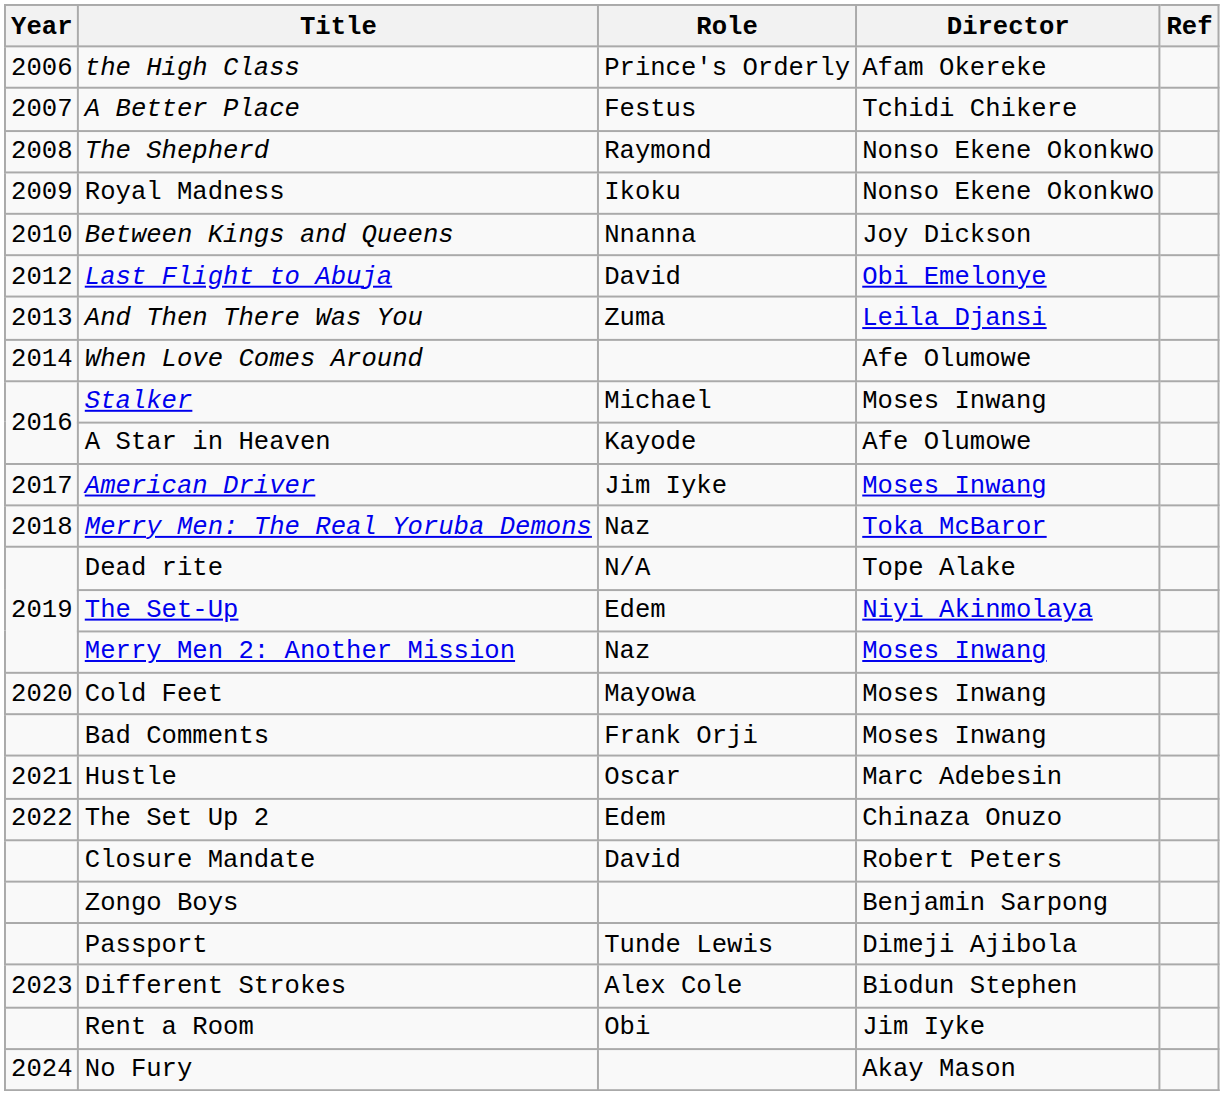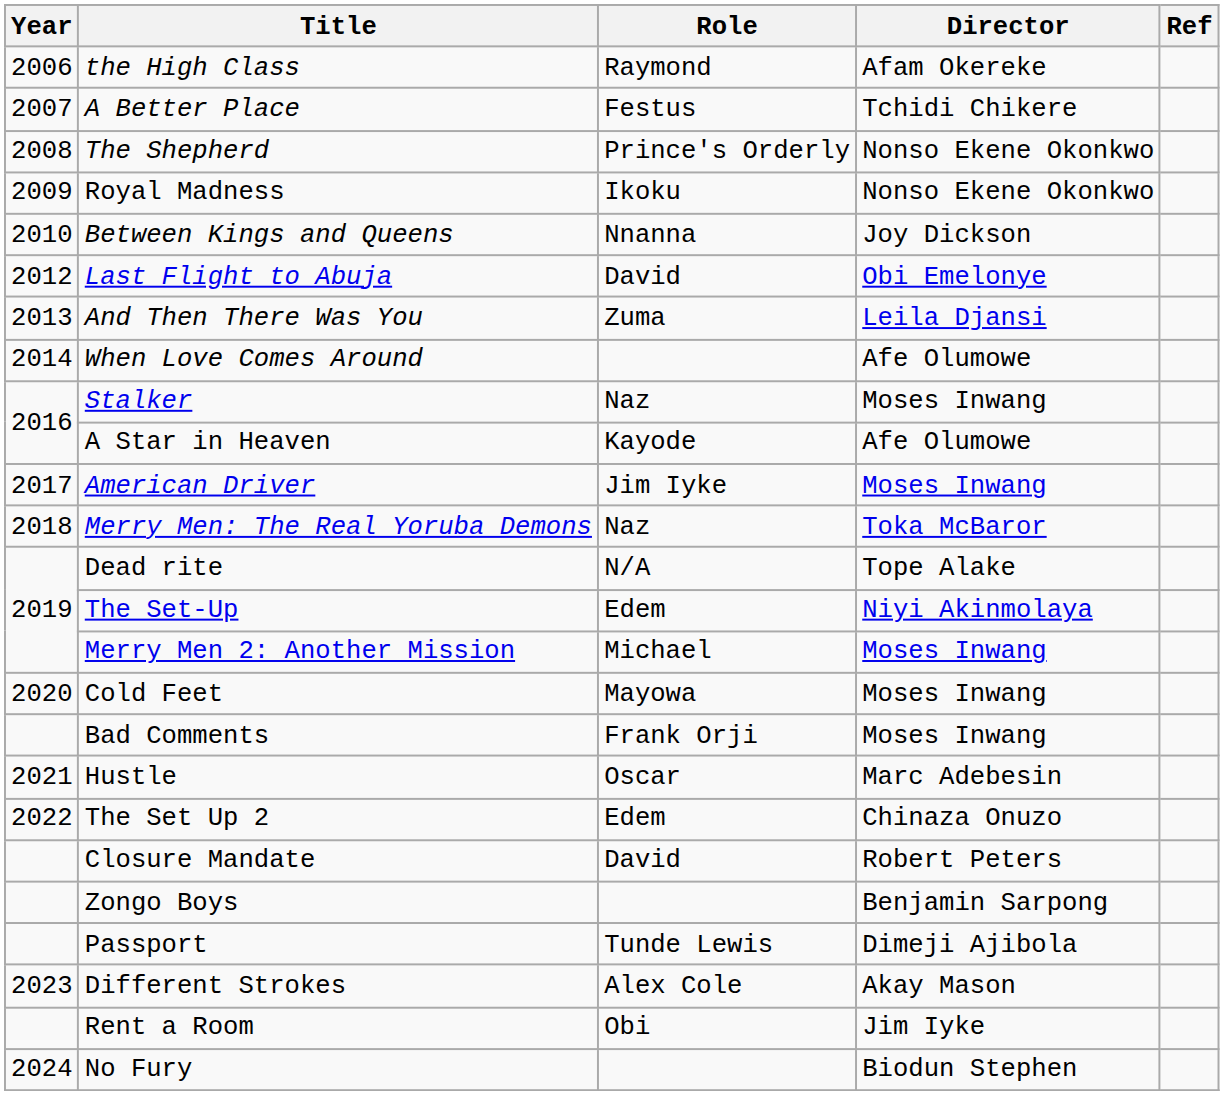the High Class | Role: Prince's Orderly -> Raymond
The Shepherd | Role: Raymond -> Prince's Orderly
Stalker | Role: Michael -> Naz
Merry Men 2: Another Mission | Role: Naz -> Michael
Different Strokes | Director: Biodun Stephen -> Akay Mason
No Fury | Director: Akay Mason -> Biodun Stephen
